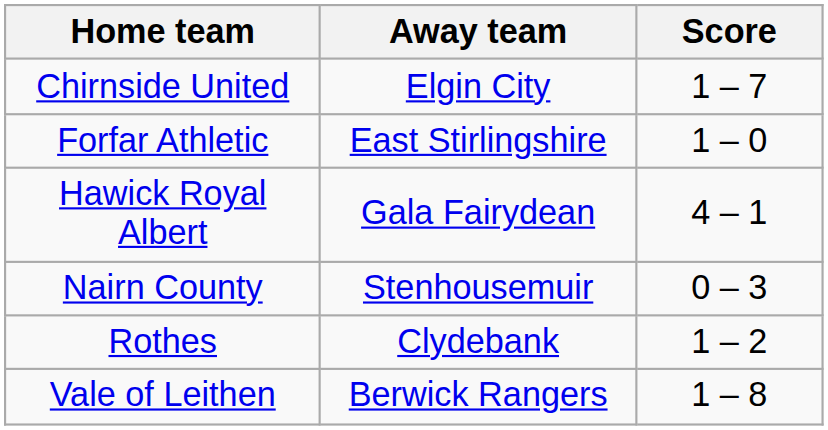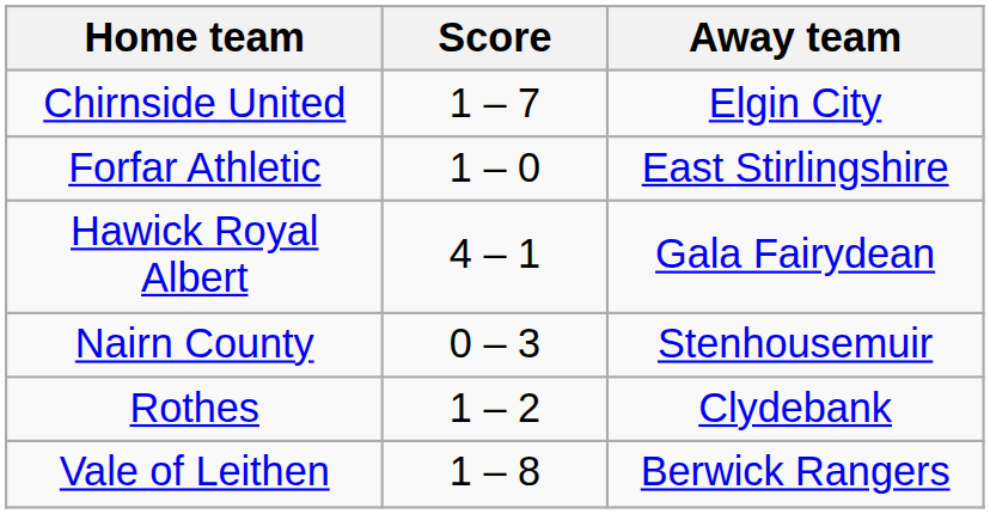columns swapped: Score <-> Away team
